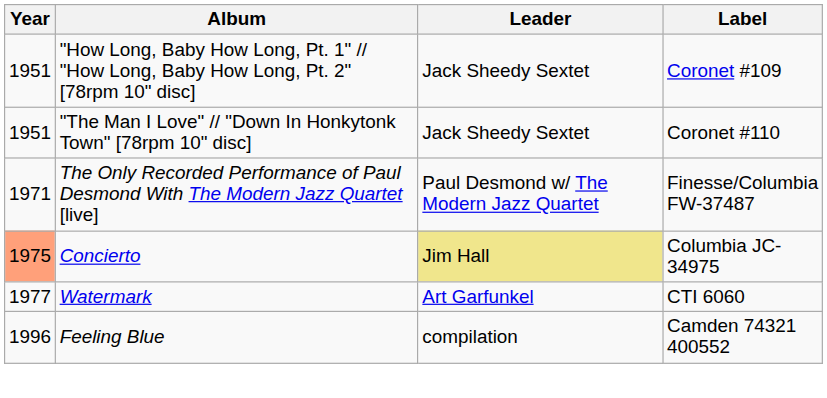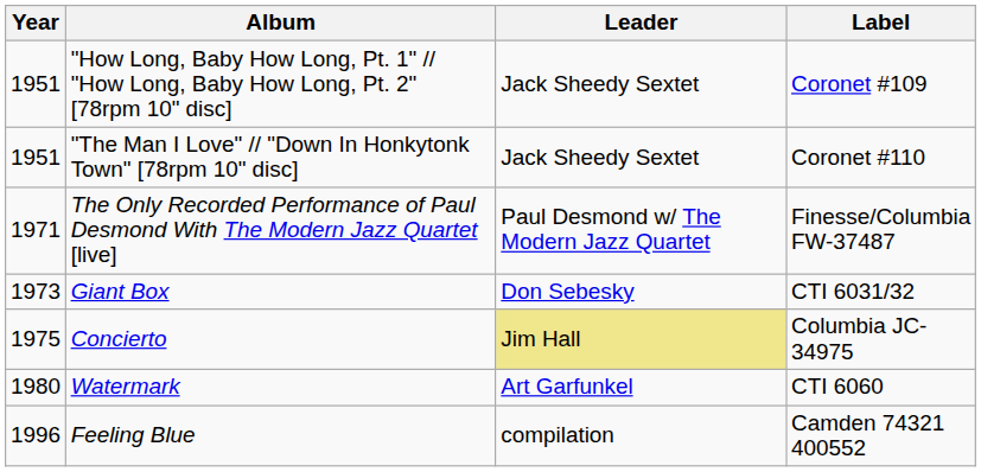+ row: 1973 | Giant Box | Don Sebesky | CTI 6031/32
Concierto | Year: lightsalmon background -> no background
Watermark | Year: 1977 -> 1980
